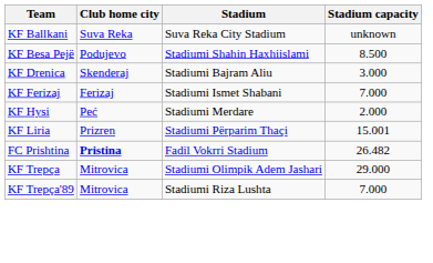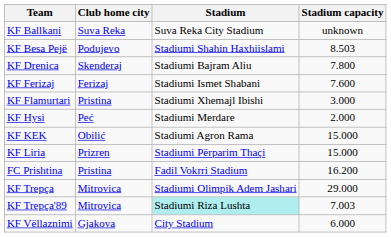KF Besa Pejë | Stadium capacity: 8.500 -> 8.503
KF Drenica | Stadium capacity: 3.000 -> 7.800
KF Ferizaj | Stadium capacity: 7.000 -> 7.600
+ row: KF Flamurtari | Pristina | Stadiumi Xhemajl Ibishi | 3.000
+ row: KF KEK | Obilić | Stadiumi Agron Rama | 15.000
KF Liria | Stadium capacity: 15.001 -> 15.000
FC Prishtina | Club home city: bold -> normal
FC Prishtina | Stadium capacity: 26.482 -> 16.200
KF Trepça'89 | Stadium: no background -> paleturquoise background
KF Trepça'89 | Stadium capacity: 7.000 -> 7.003
+ row: KF Vëllaznimi | Gjakova | City Stadium | 6.000
